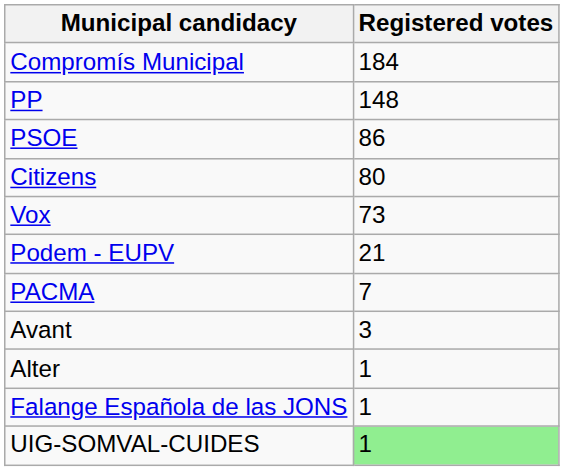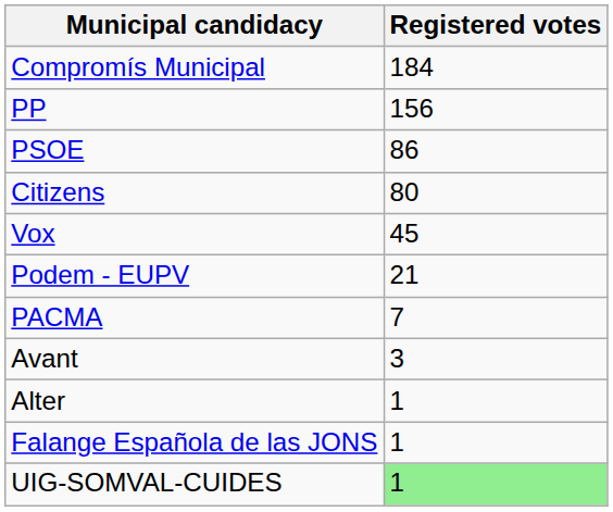PP | Registered votes: 148 -> 156
Vox | Registered votes: 73 -> 45
